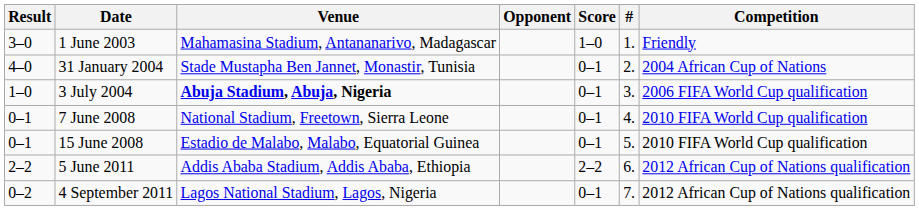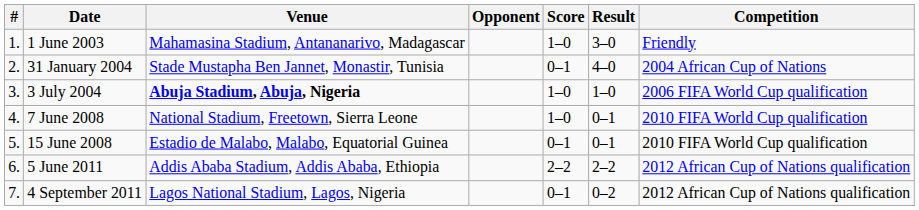columns swapped: # <-> Result
3 July 2004 | Score: 0–1 -> 1–0
7 June 2008 | Score: 0–1 -> 1–0
